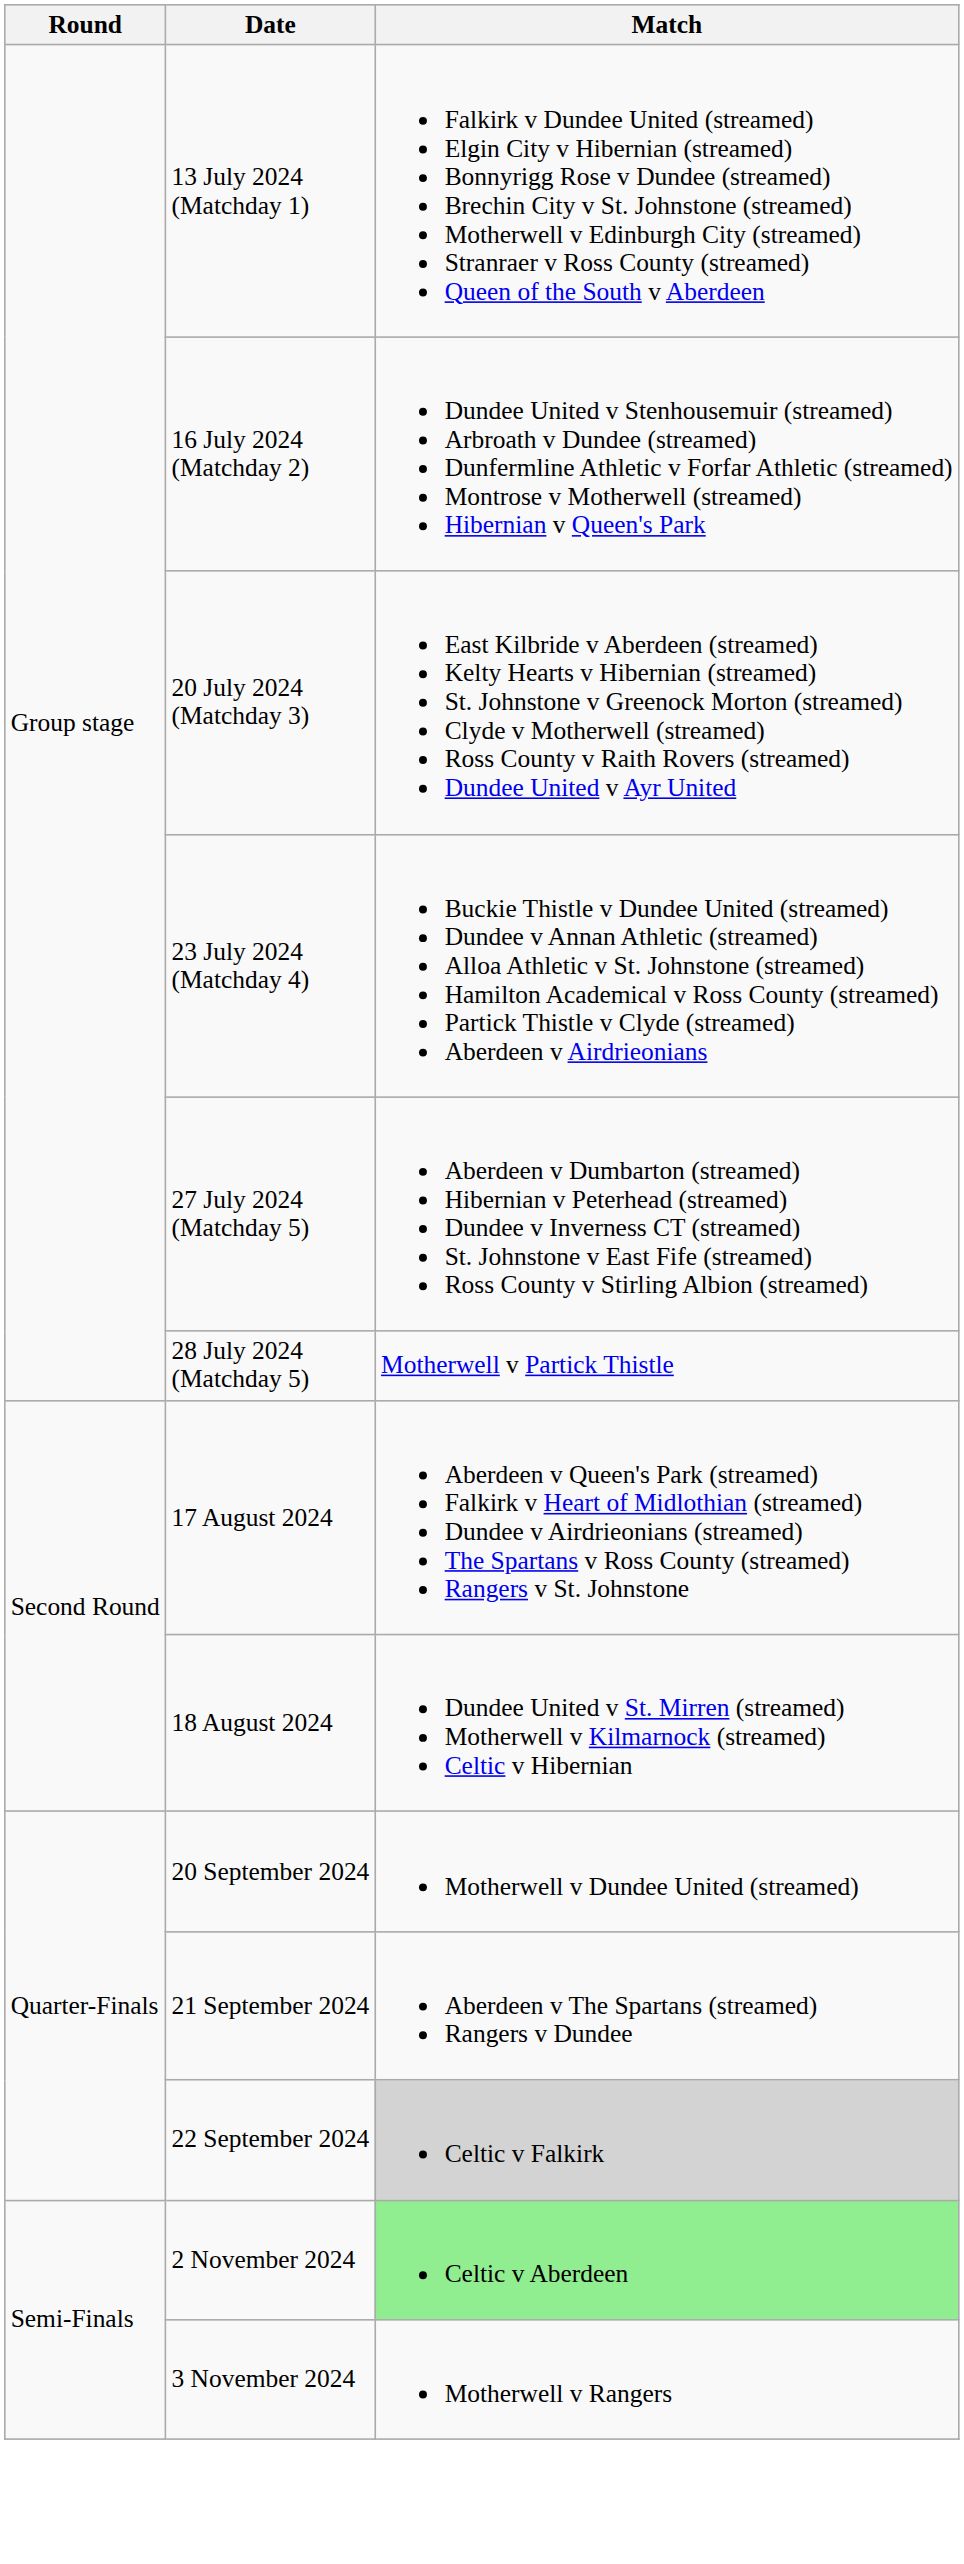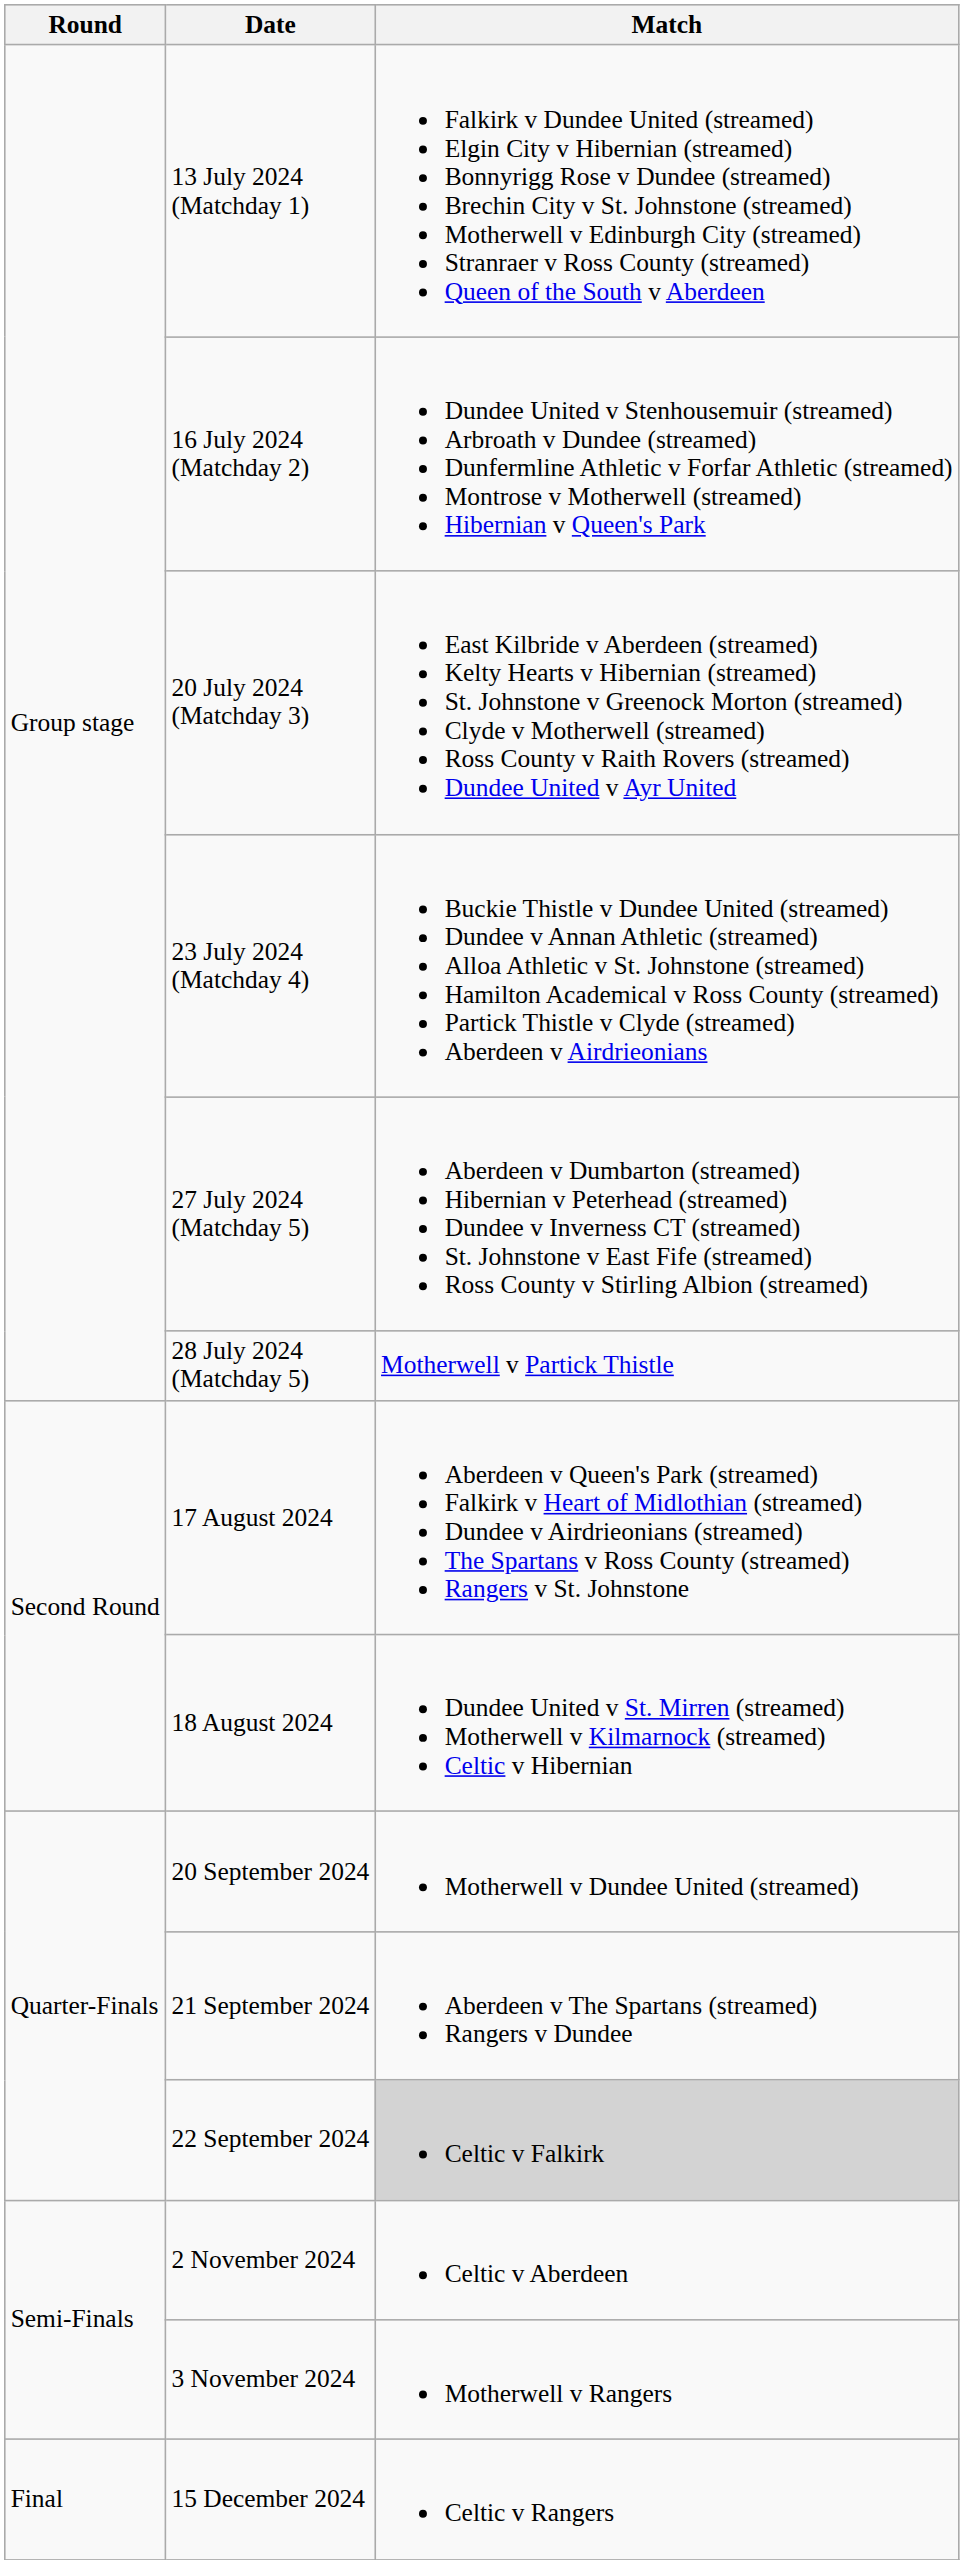2 November 2024 | Match: lightgreen background -> no background
+ row: Final | 15 December 2024 | Celtic v Rangers
